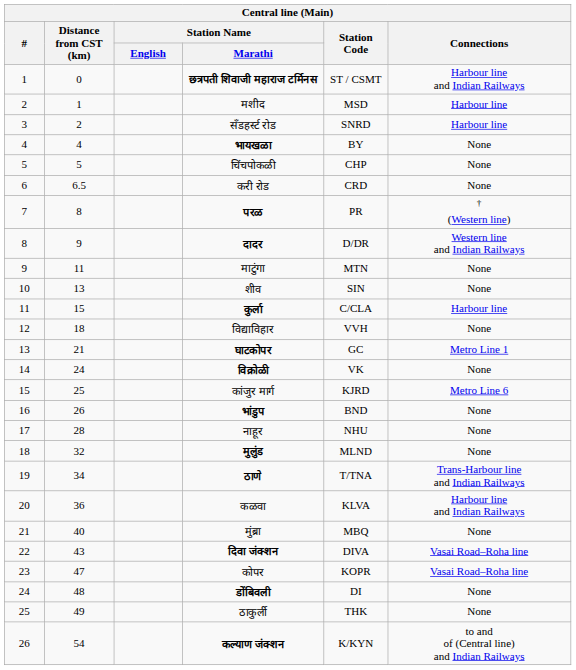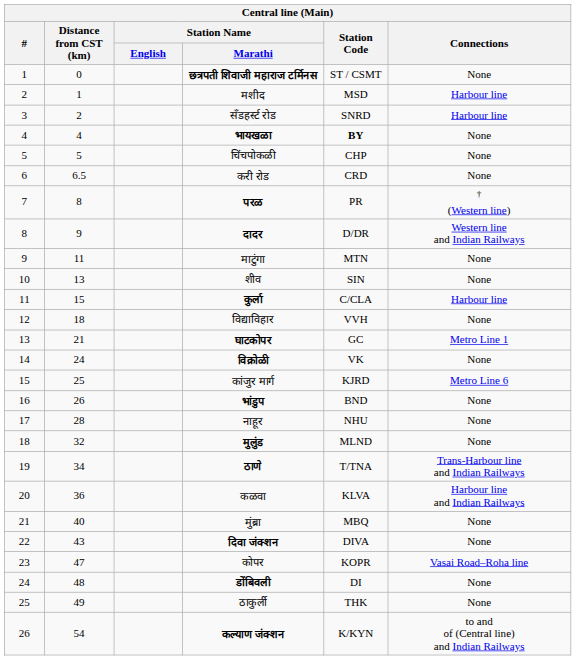छत्रपती शिवाजी महाराज टर्मिनस | Connections: Harbour line and Indian Railways -> None
भायखळा | Station Code: normal -> bold
दिवा जंक्शन | Connections: Vasai Road–Roha line -> None
